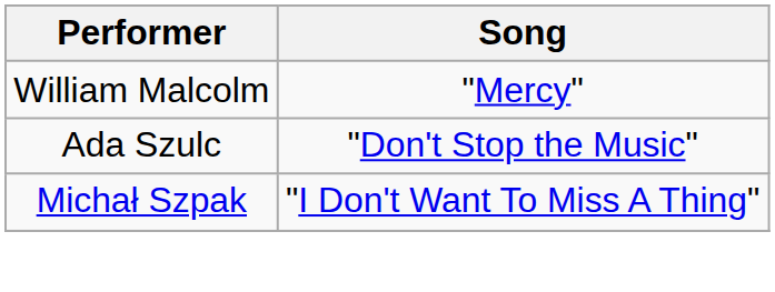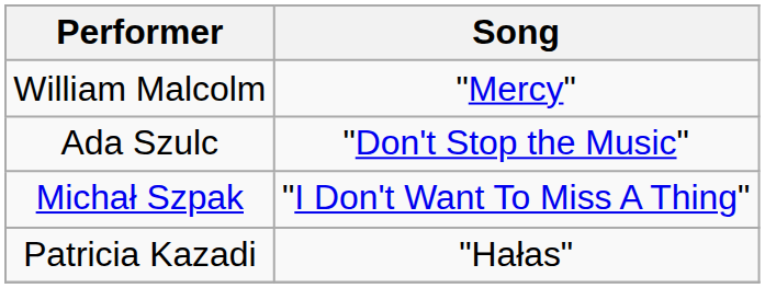+ row: Patricia Kazadi | "Hałas"
